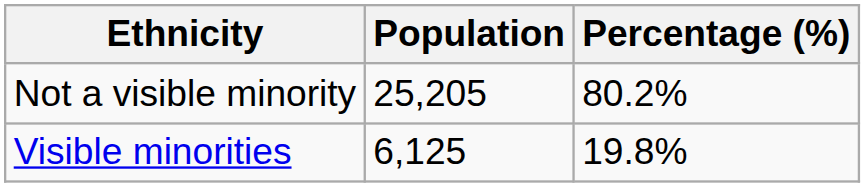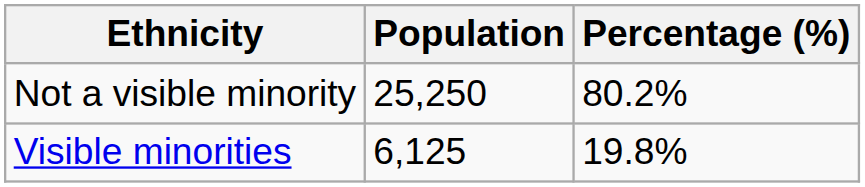Not a visible minority | Population: 25,205 -> 25,250
